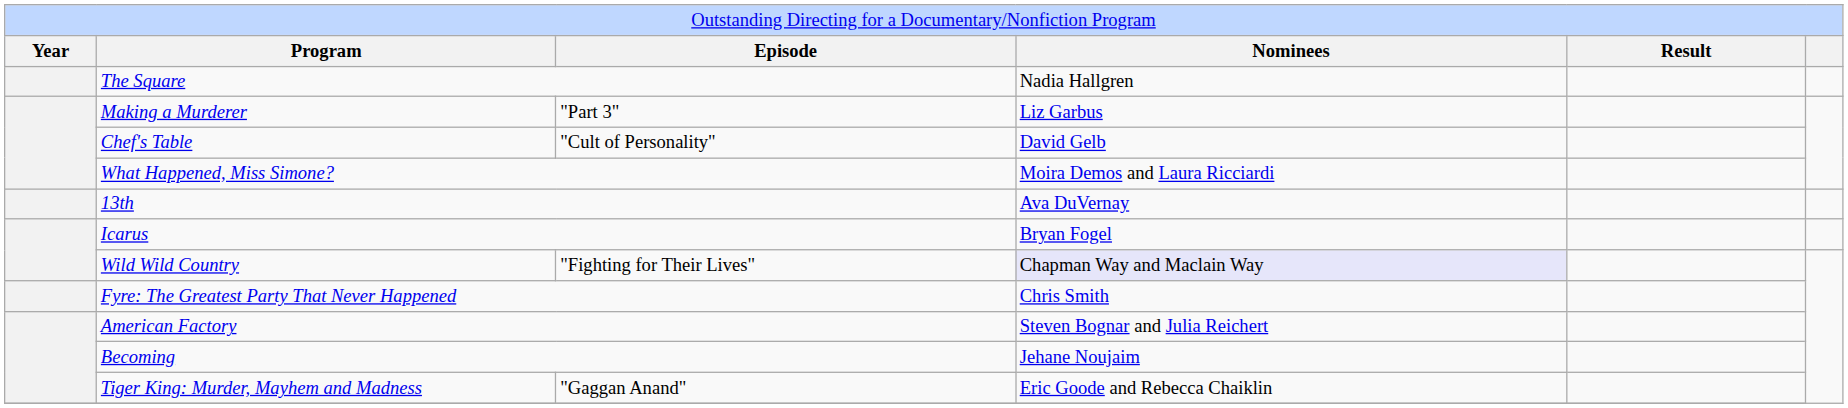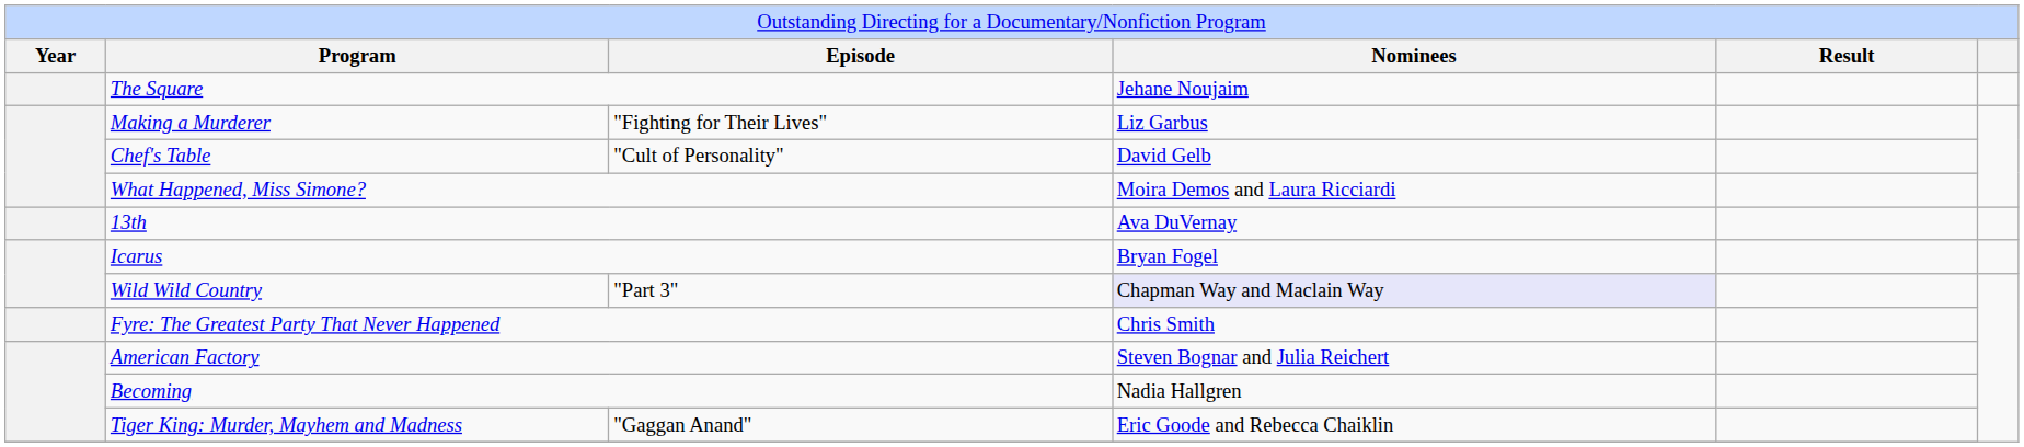The Square | column 4: Nadia Hallgren -> Jehane Noujaim
Making a Murderer | column 3: "Part 3" -> "Fighting for Their Lives"
Wild Wild Country | column 3: "Fighting for Their Lives" -> "Part 3"
Becoming | column 4: Jehane Noujaim -> Nadia Hallgren
